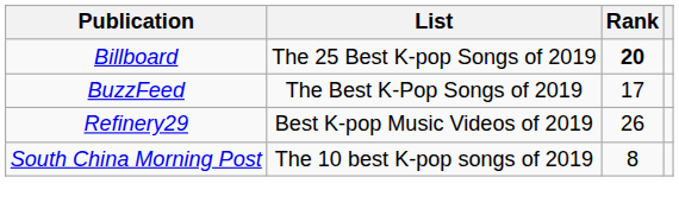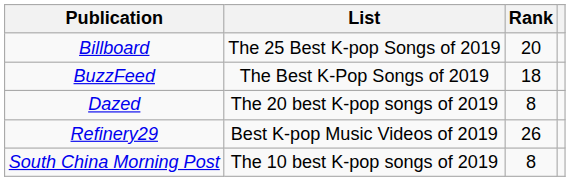Billboard | Rank: bold -> normal
BuzzFeed | Rank: 17 -> 18
+ row: Dazed | The 20 best K-pop songs of 2019 | 8
